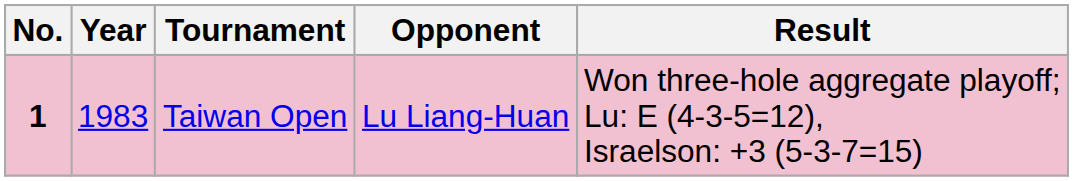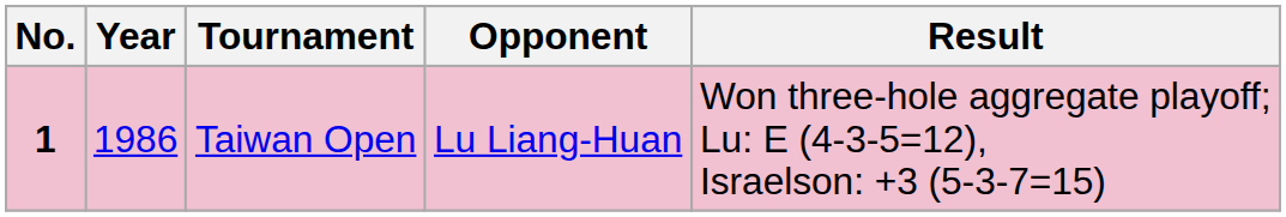Taiwan Open | Year: 1983 -> 1986
